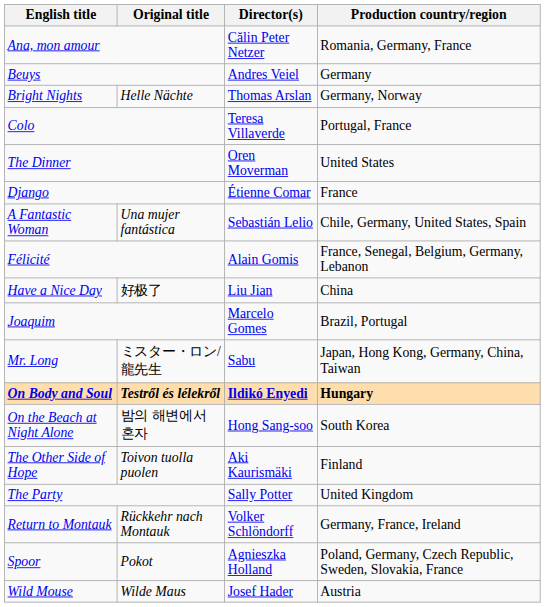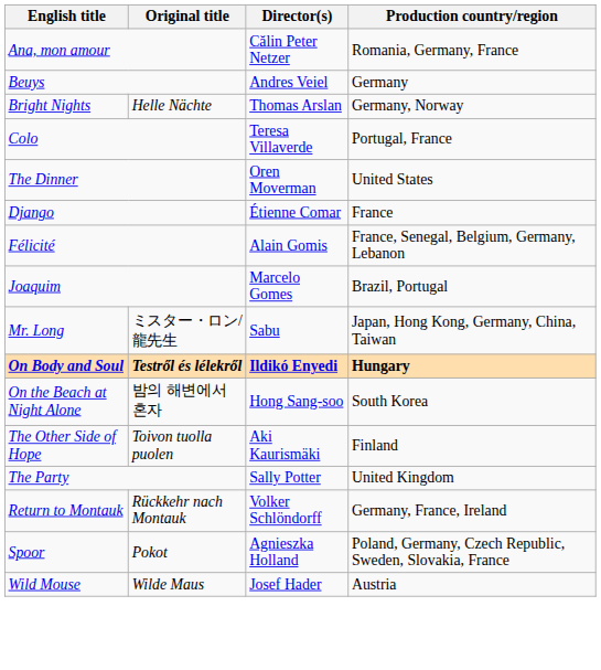- row: A Fantastic Woman | Una mujer fantástica | Sebastián Lelio | Chile, Germany, United States, Spain
- row: Have a Nice Day | 好极了 | Liu Jian | China
